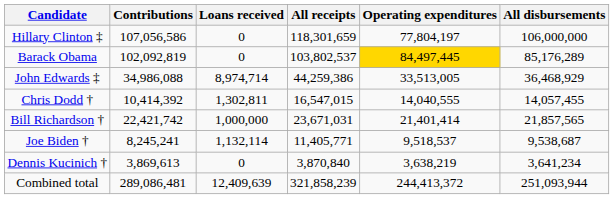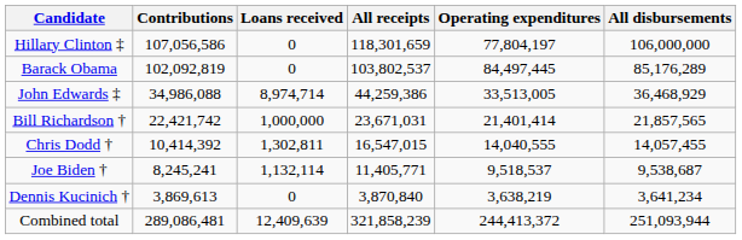Barack Obama | Operating expenditures: gold background -> no background
rows swapped: Bill Richardson † <-> Chris Dodd †
